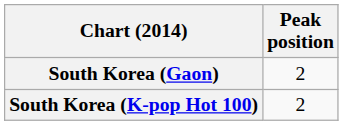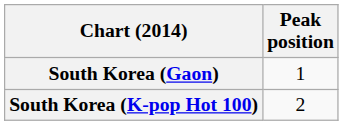South Korea (Gaon) | Peak position: 2 -> 1
